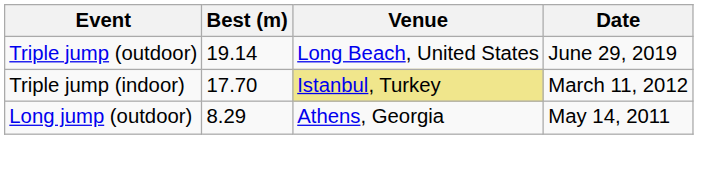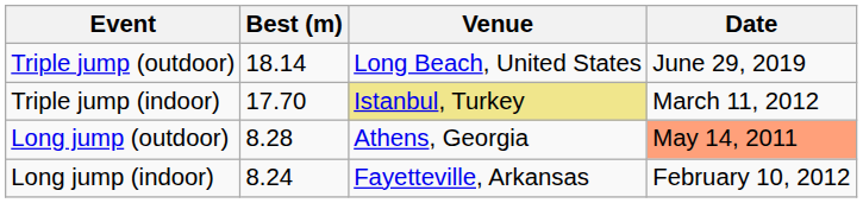Triple jump (outdoor) | Best (m): 19.14 -> 18.14
Long jump (outdoor) | Best (m): 8.29 -> 8.28
Long jump (outdoor) | Date: no background -> lightsalmon background
+ row: Long jump (indoor) | 8.24 | Fayetteville, Arkansas | February 10, 2012
